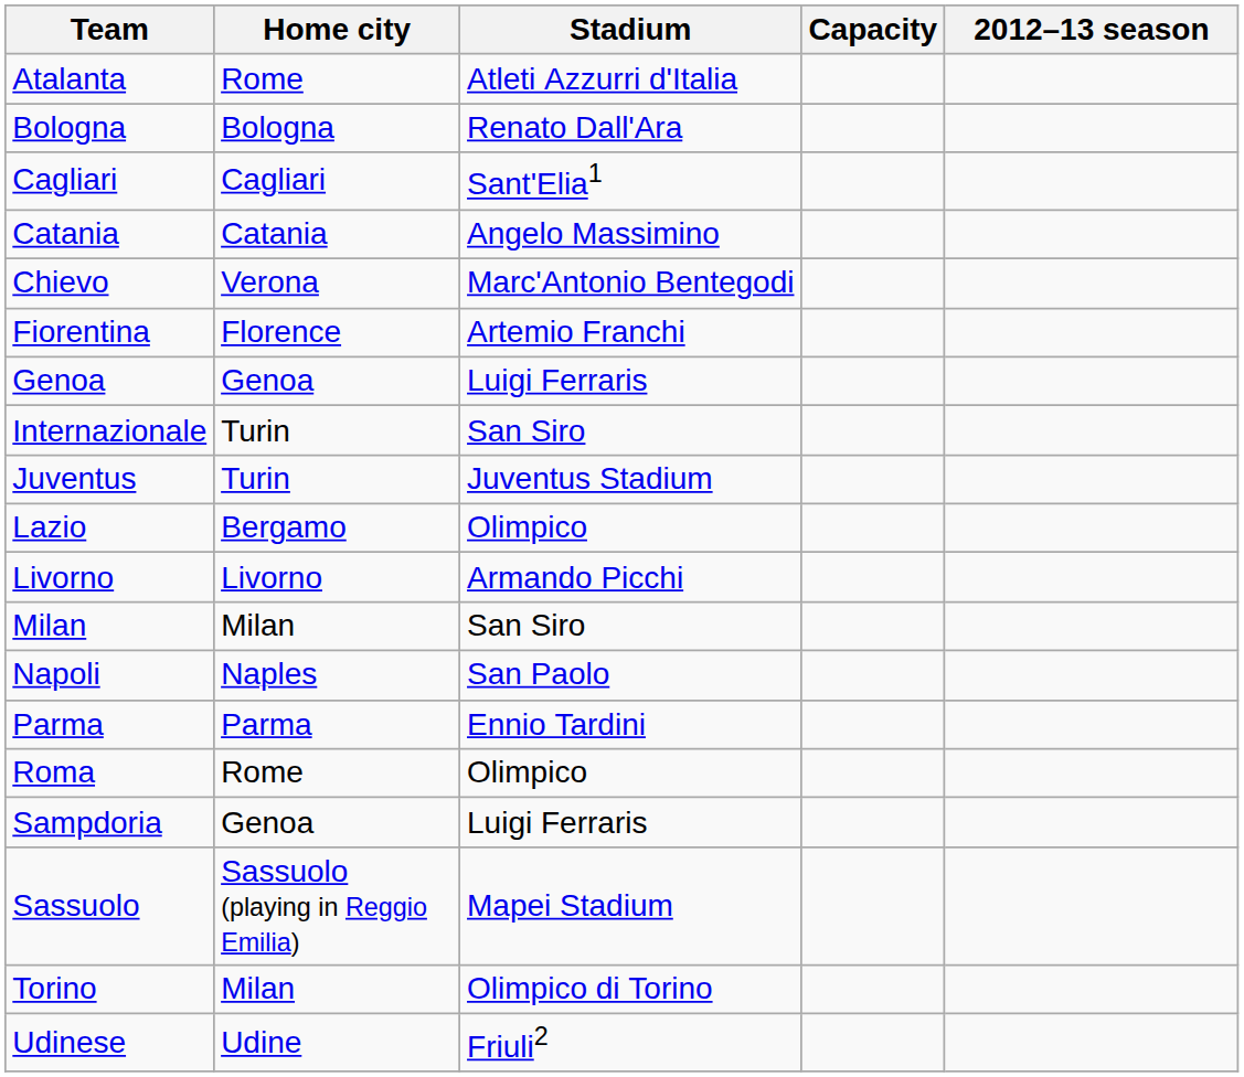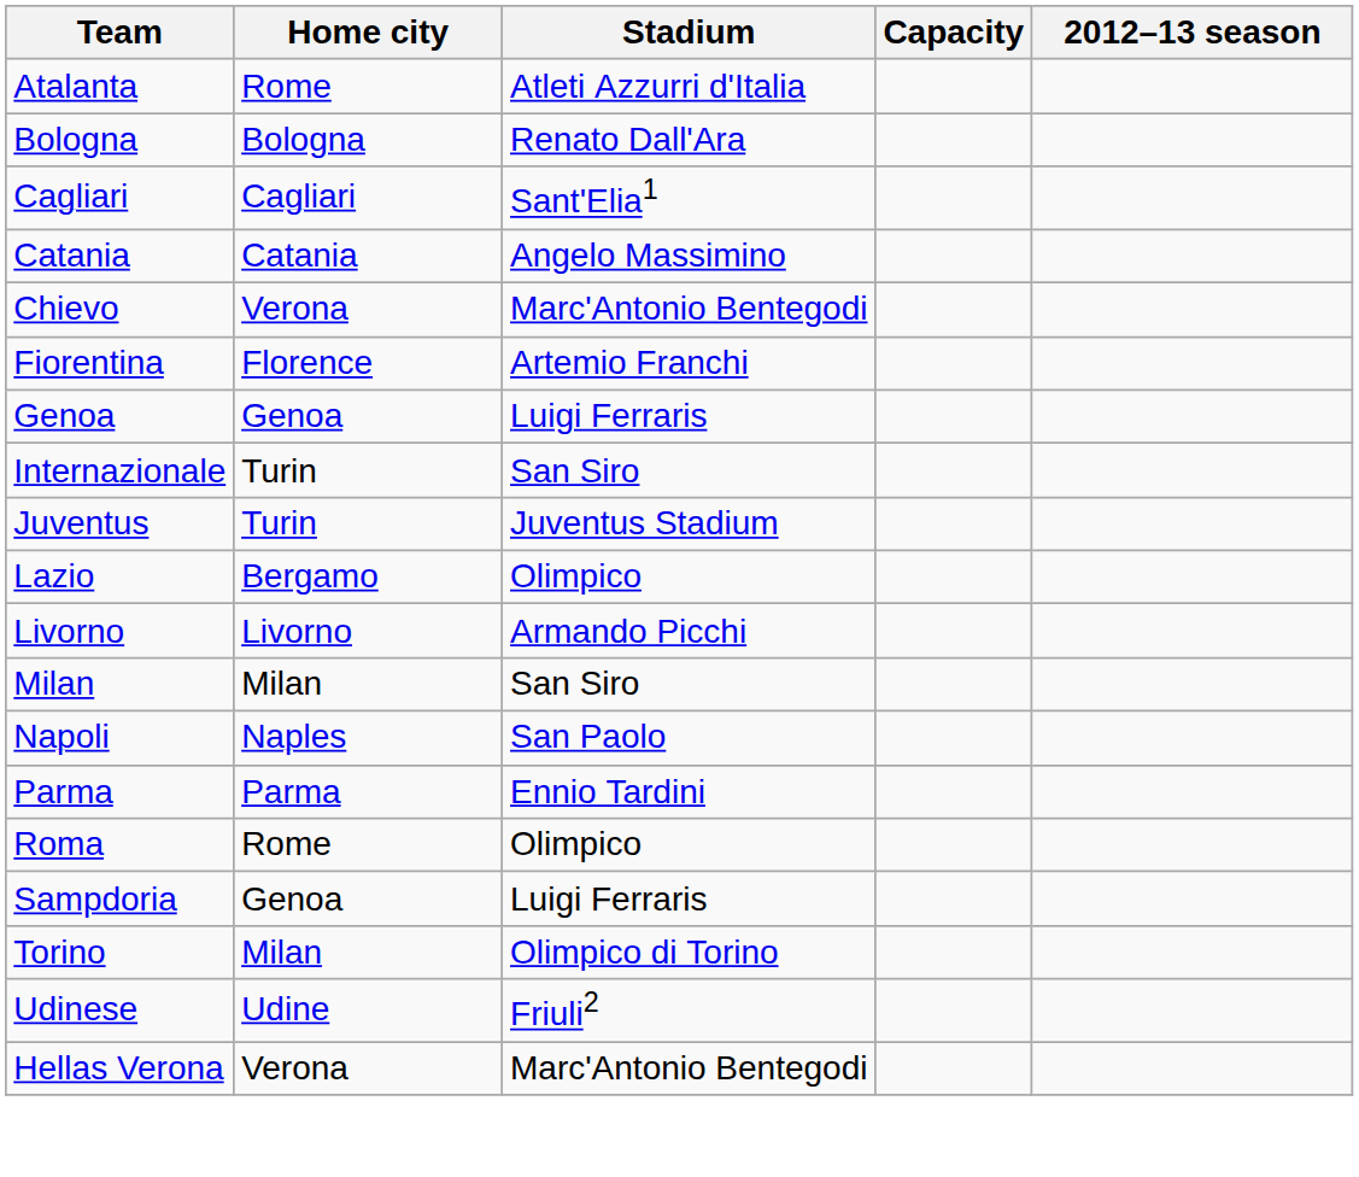- row: Sassuolo | Sassuolo (playing in Reggio Emilia) | Mapei Stadium
+ row: Hellas Verona | Verona | Marc'Antonio Bentegodi
